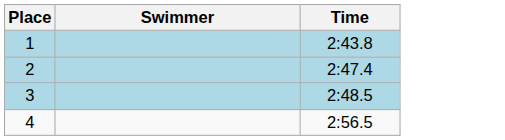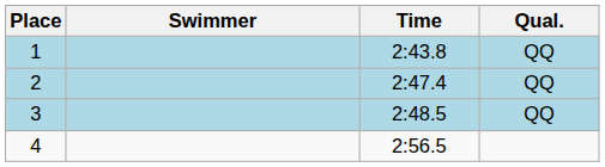+ column: Qual. | QQ | QQ | QQ
